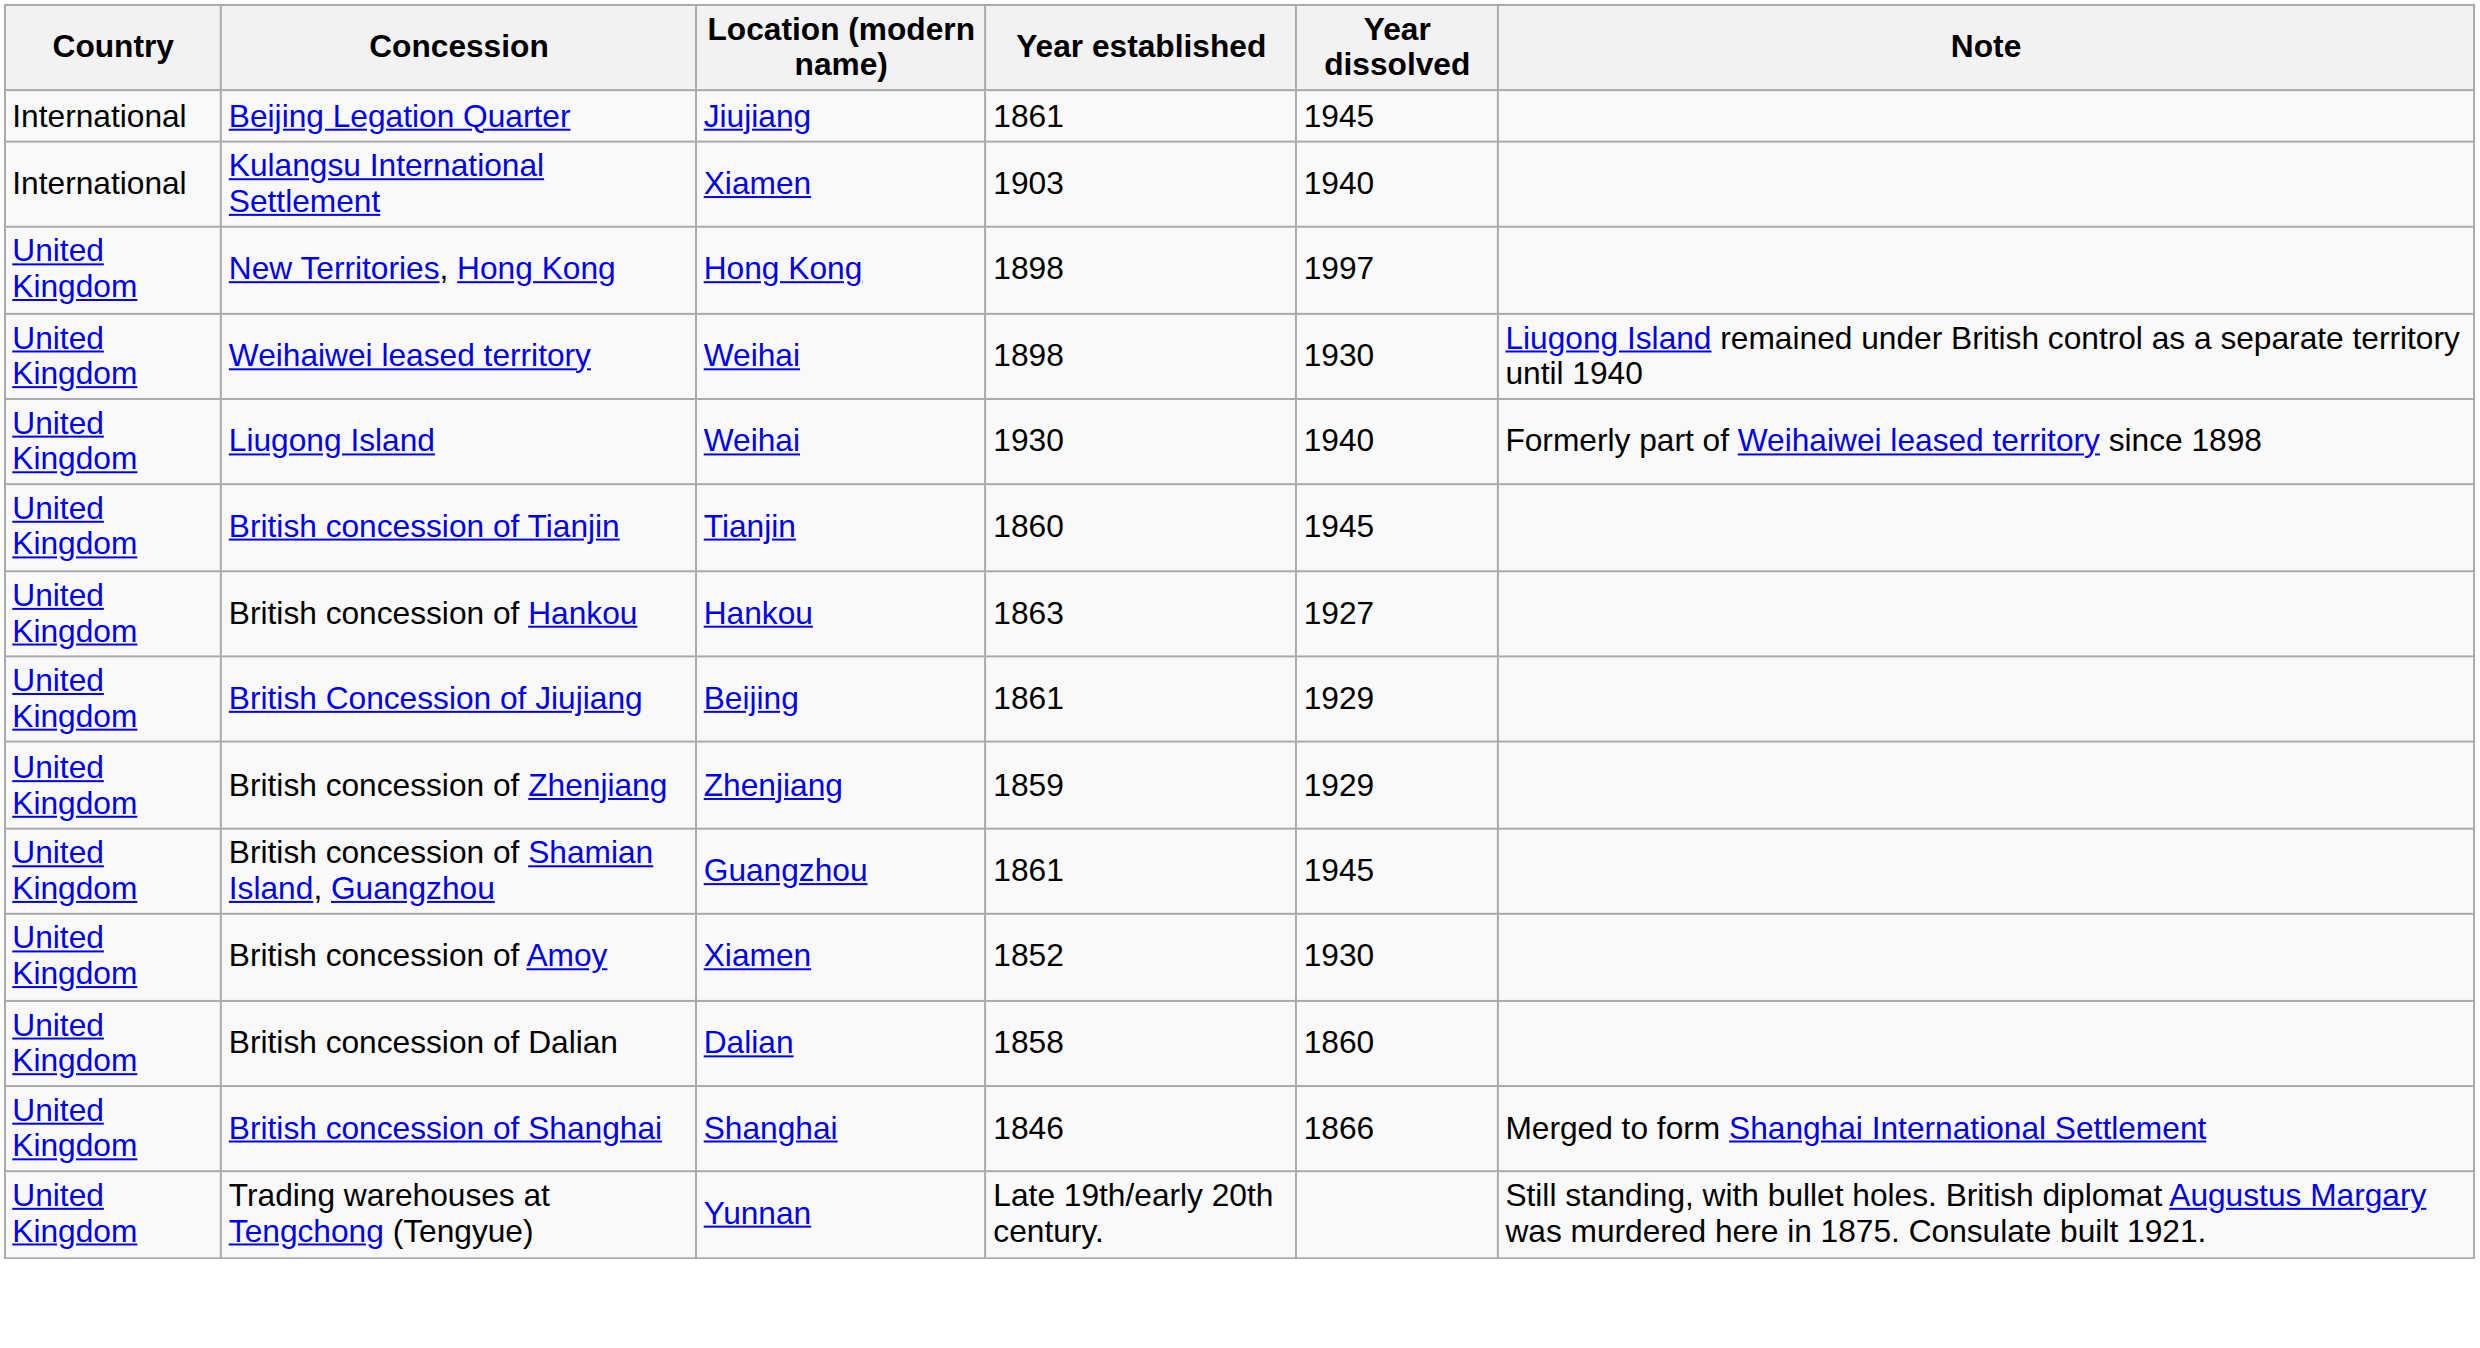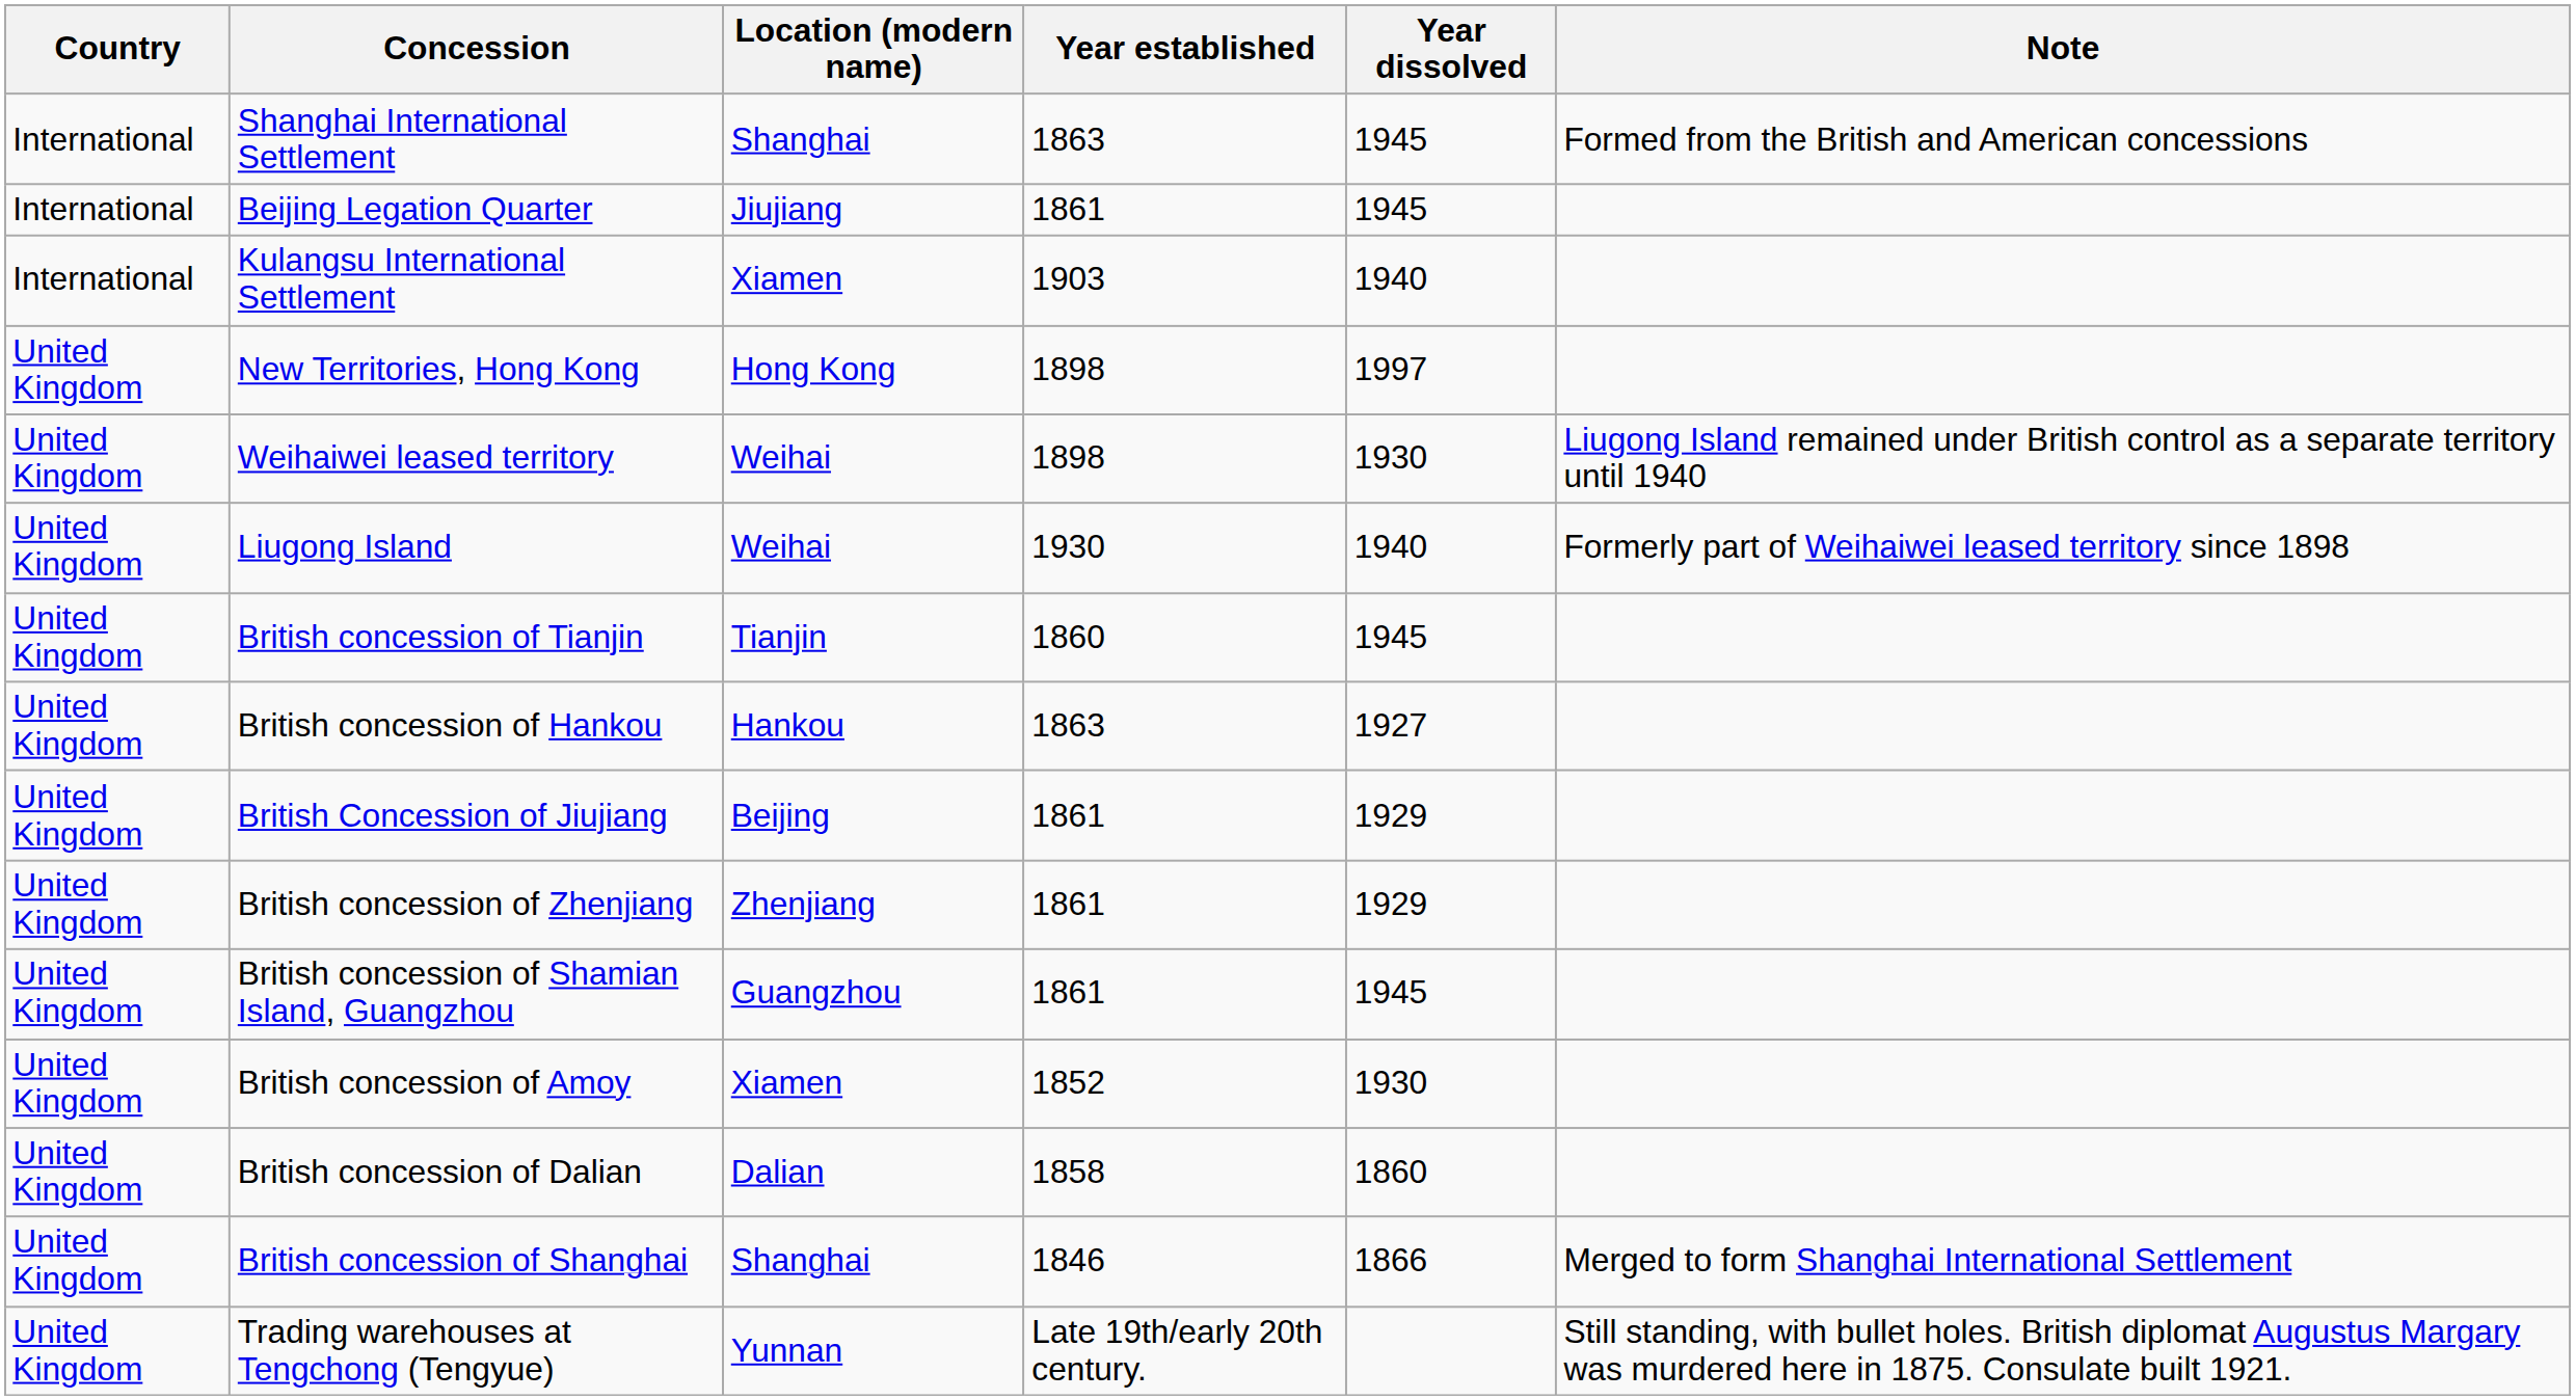+ row: International | Shanghai International Settlement | Shanghai | 1863 | 1945 | Formed from the British and American concessions
British concession of Zhenjiang | Year established: 1859 -> 1861
